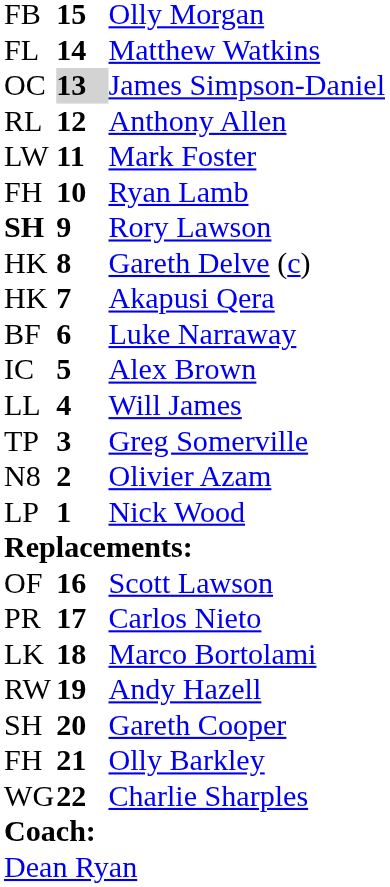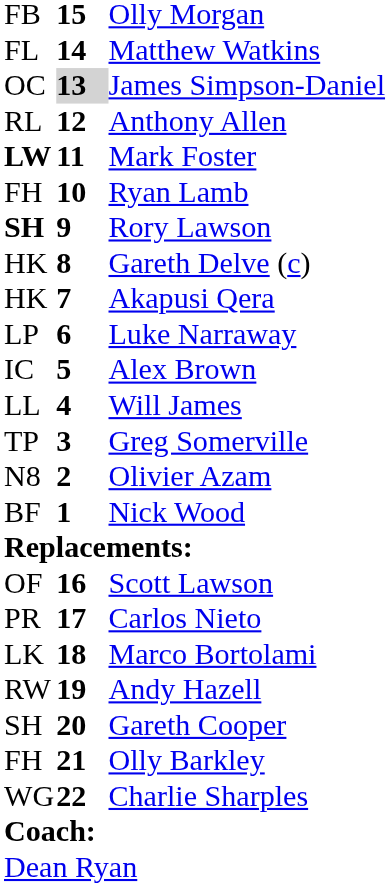Mark Foster | column 1: normal -> bold
Luke Narraway | column 1: BF -> LP
Nick Wood | column 1: LP -> BF
